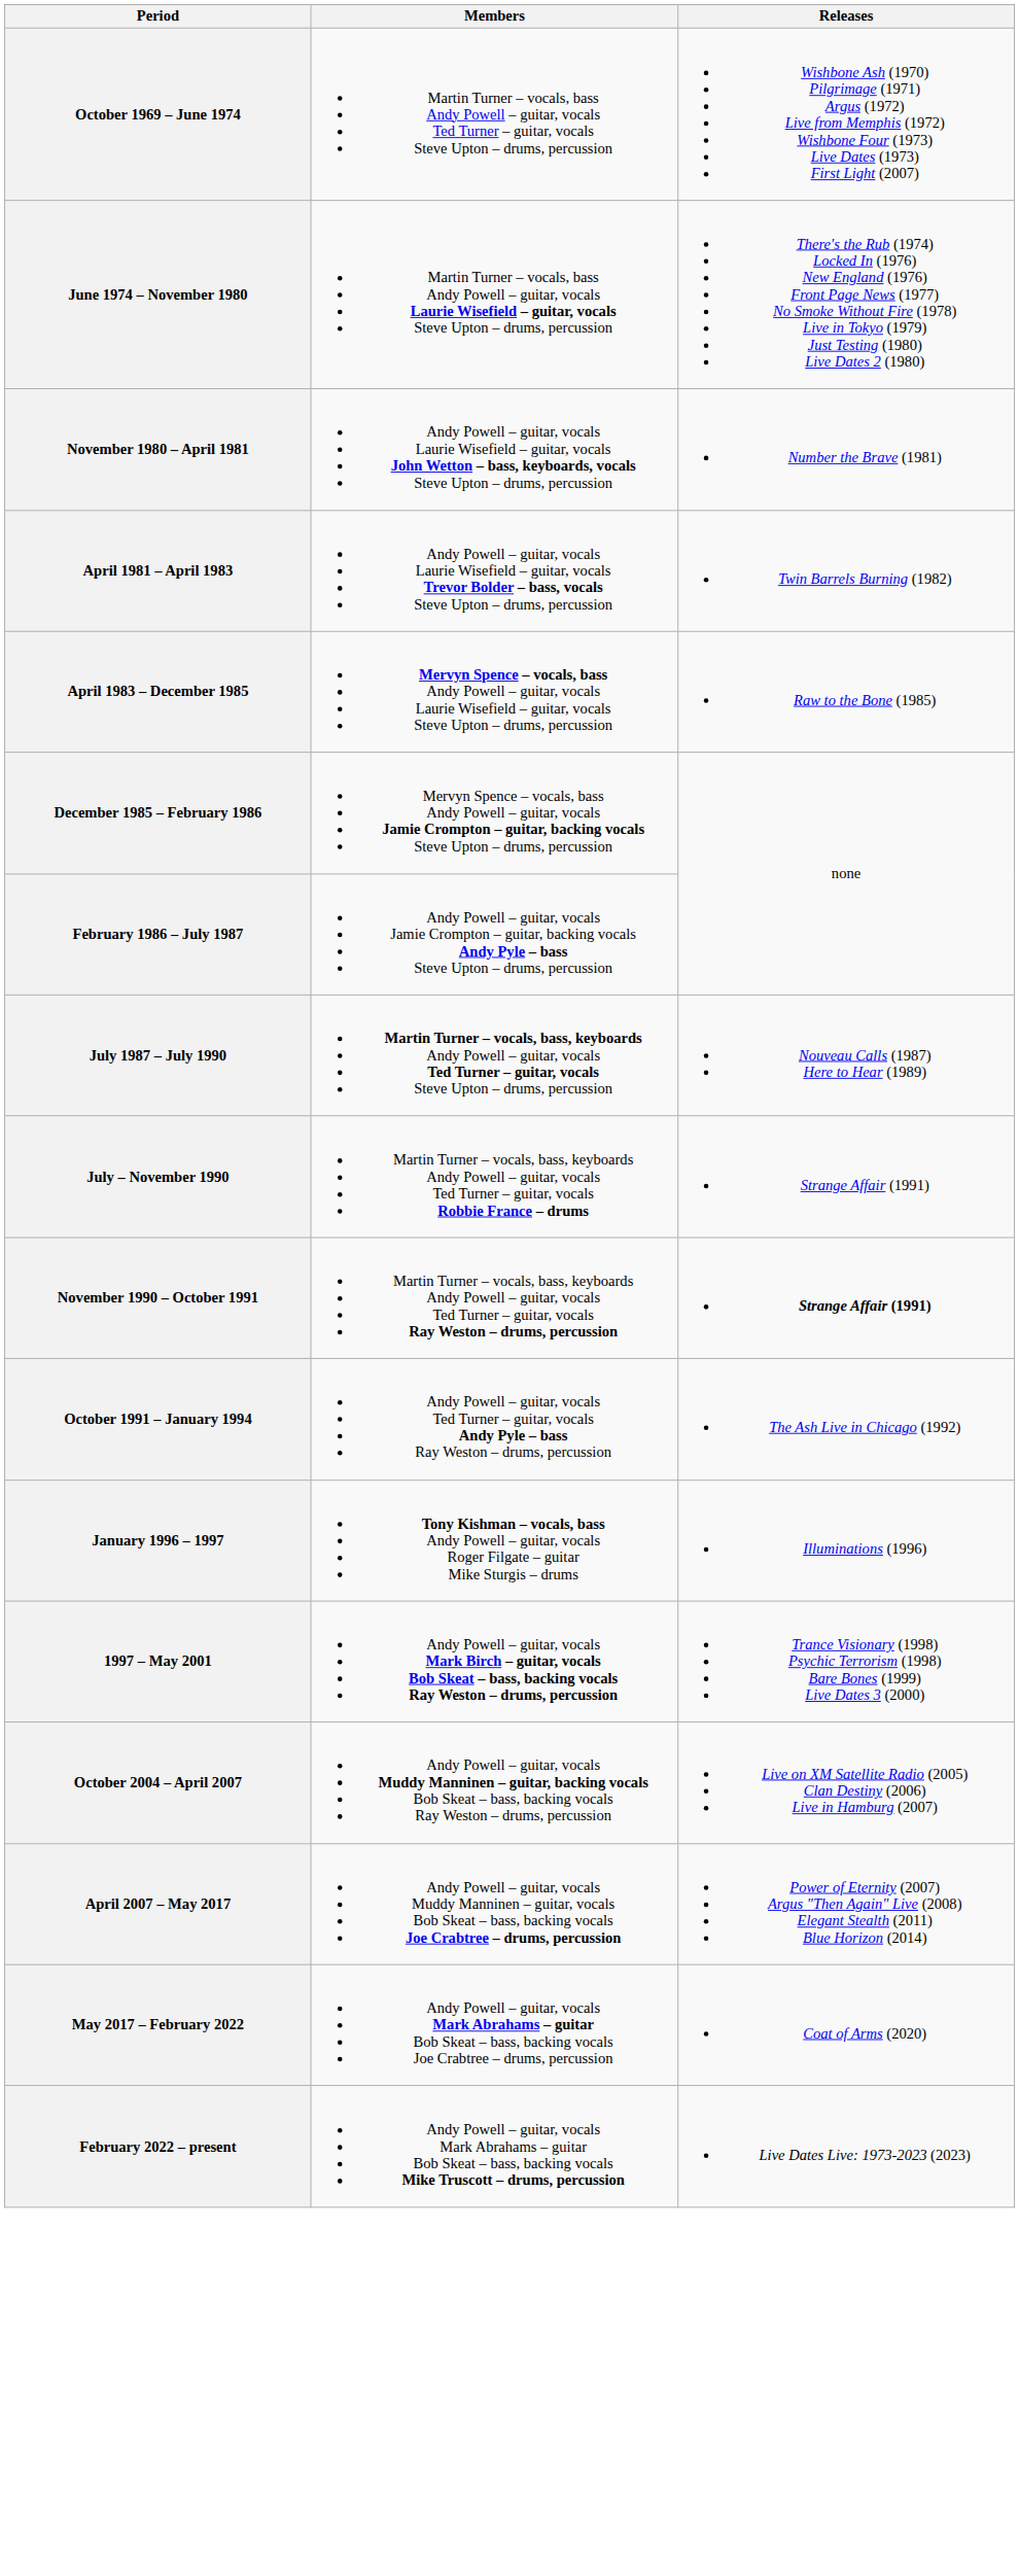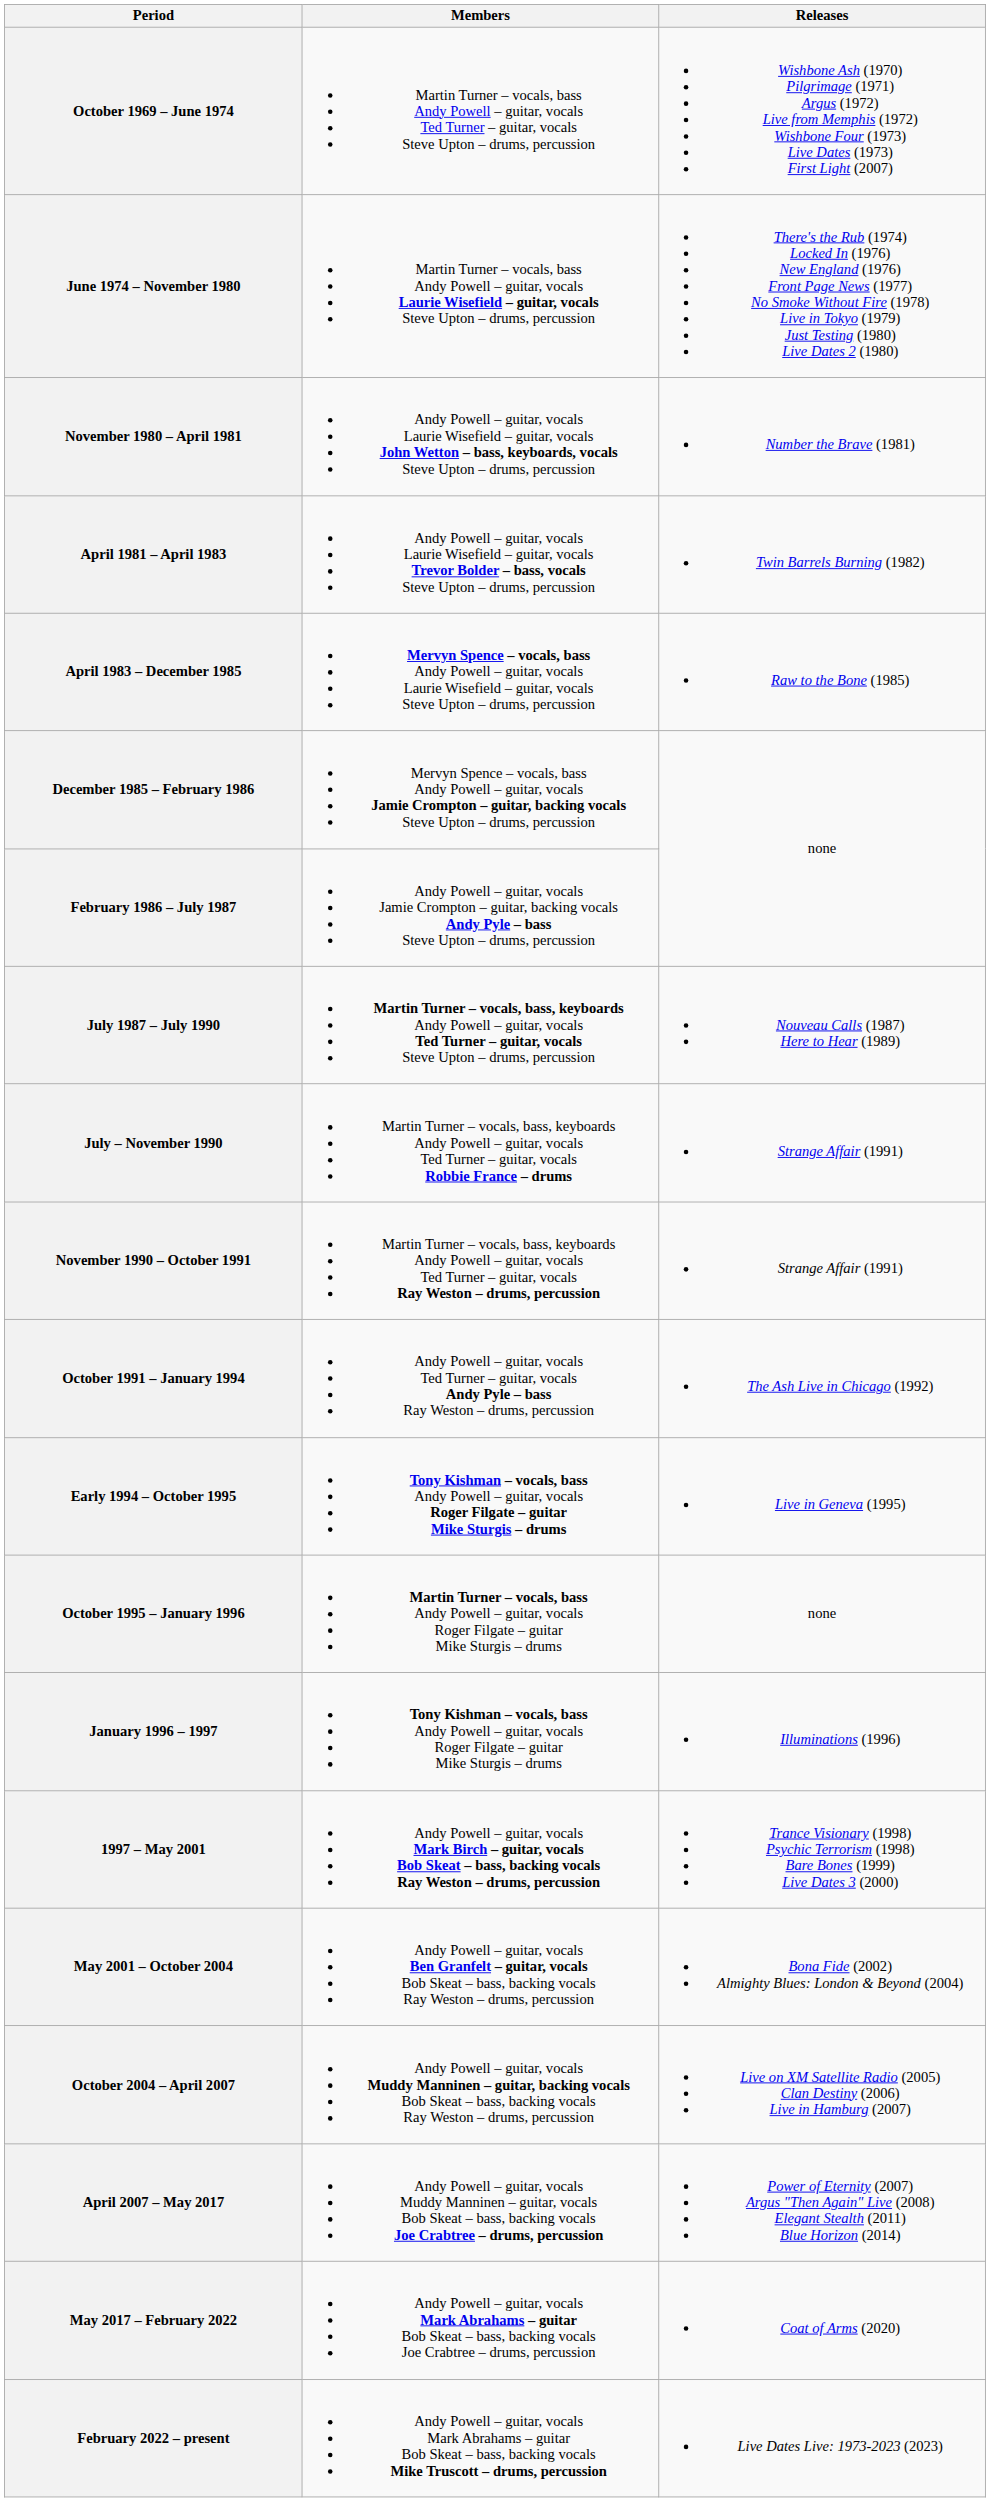November 1990 – October 1991 | Releases: bold -> normal
+ row: Early 1994 – October 1995 | Tony Kishman – vocals, bass Andy Powell – guitar, vocals Roger Filgate – guitar Mike Sturgis – drums | Live in Geneva (1995)
+ row: October 1995 – January 1996 | Martin Turner – vocals, bass Andy Powell – guitar, vocals Roger Filgate – guitar Mike Sturgis – drums | none
+ row: May 2001 – October 2004 | Andy Powell – guitar, vocals Ben Granfelt – guitar, vocals Bob Skeat – bass, backing vocals Ray Weston – drums, percussion | Bona Fide (2002) Almighty Blues: London & Beyond (2004)
